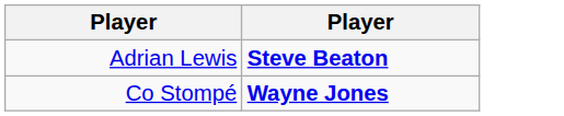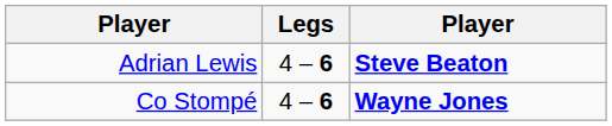+ column: Legs | 4 – 6 | 4 – 6
